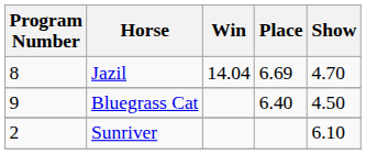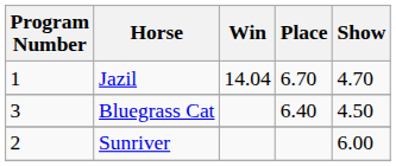Jazil | Program Number: 8 -> 1
Jazil | Place: 6.69 -> 6.70
Bluegrass Cat | Program Number: 9 -> 3
Sunriver | Show: 6.10 -> 6.00
